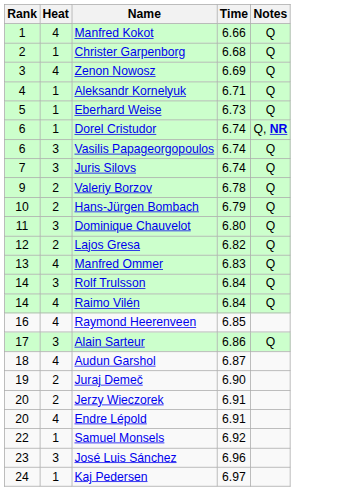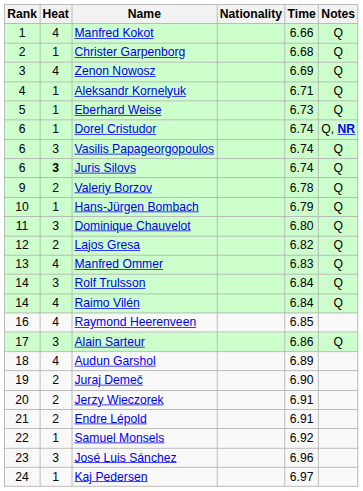+ column: Nationality
Juris Silovs | Rank: 7 -> 6
Juris Silovs | Heat: normal -> bold
Hans-Jürgen Bombach | Heat: 2 -> 1
Audun Garshol | Time: 6.87 -> 6.89
Endre Lépold | Rank: 20 -> 21
Endre Lépold | Heat: 4 -> 2
